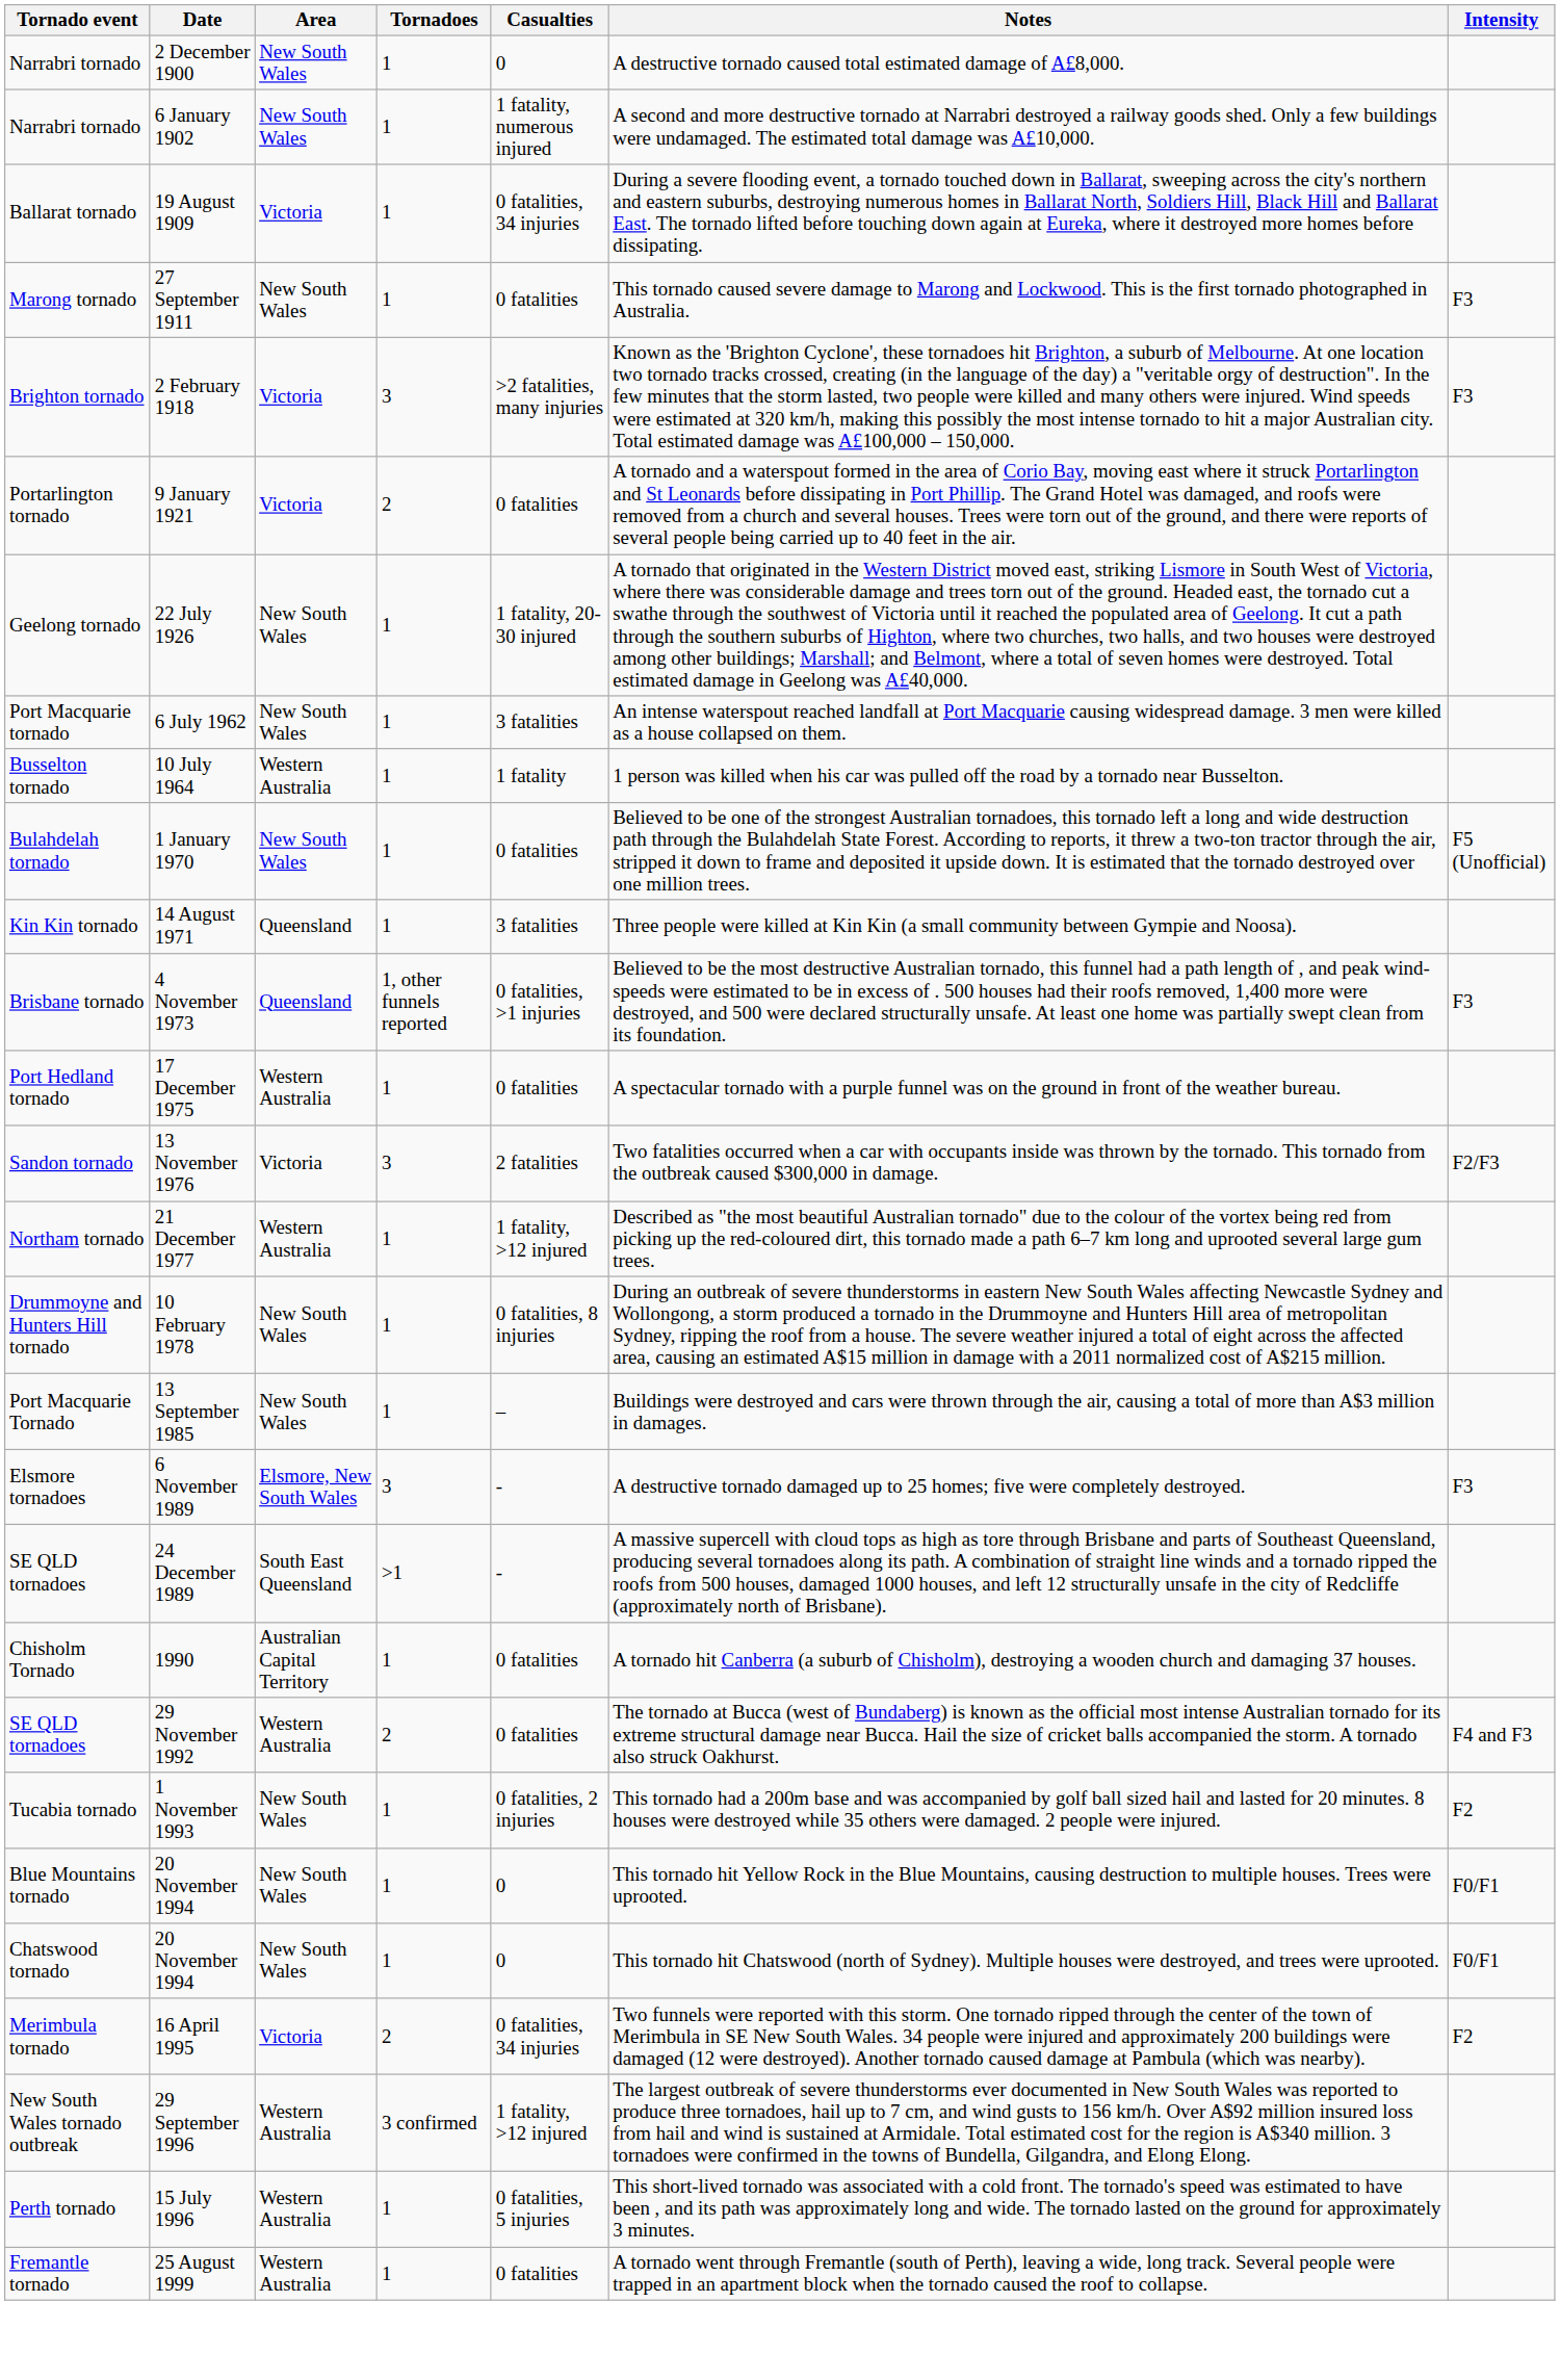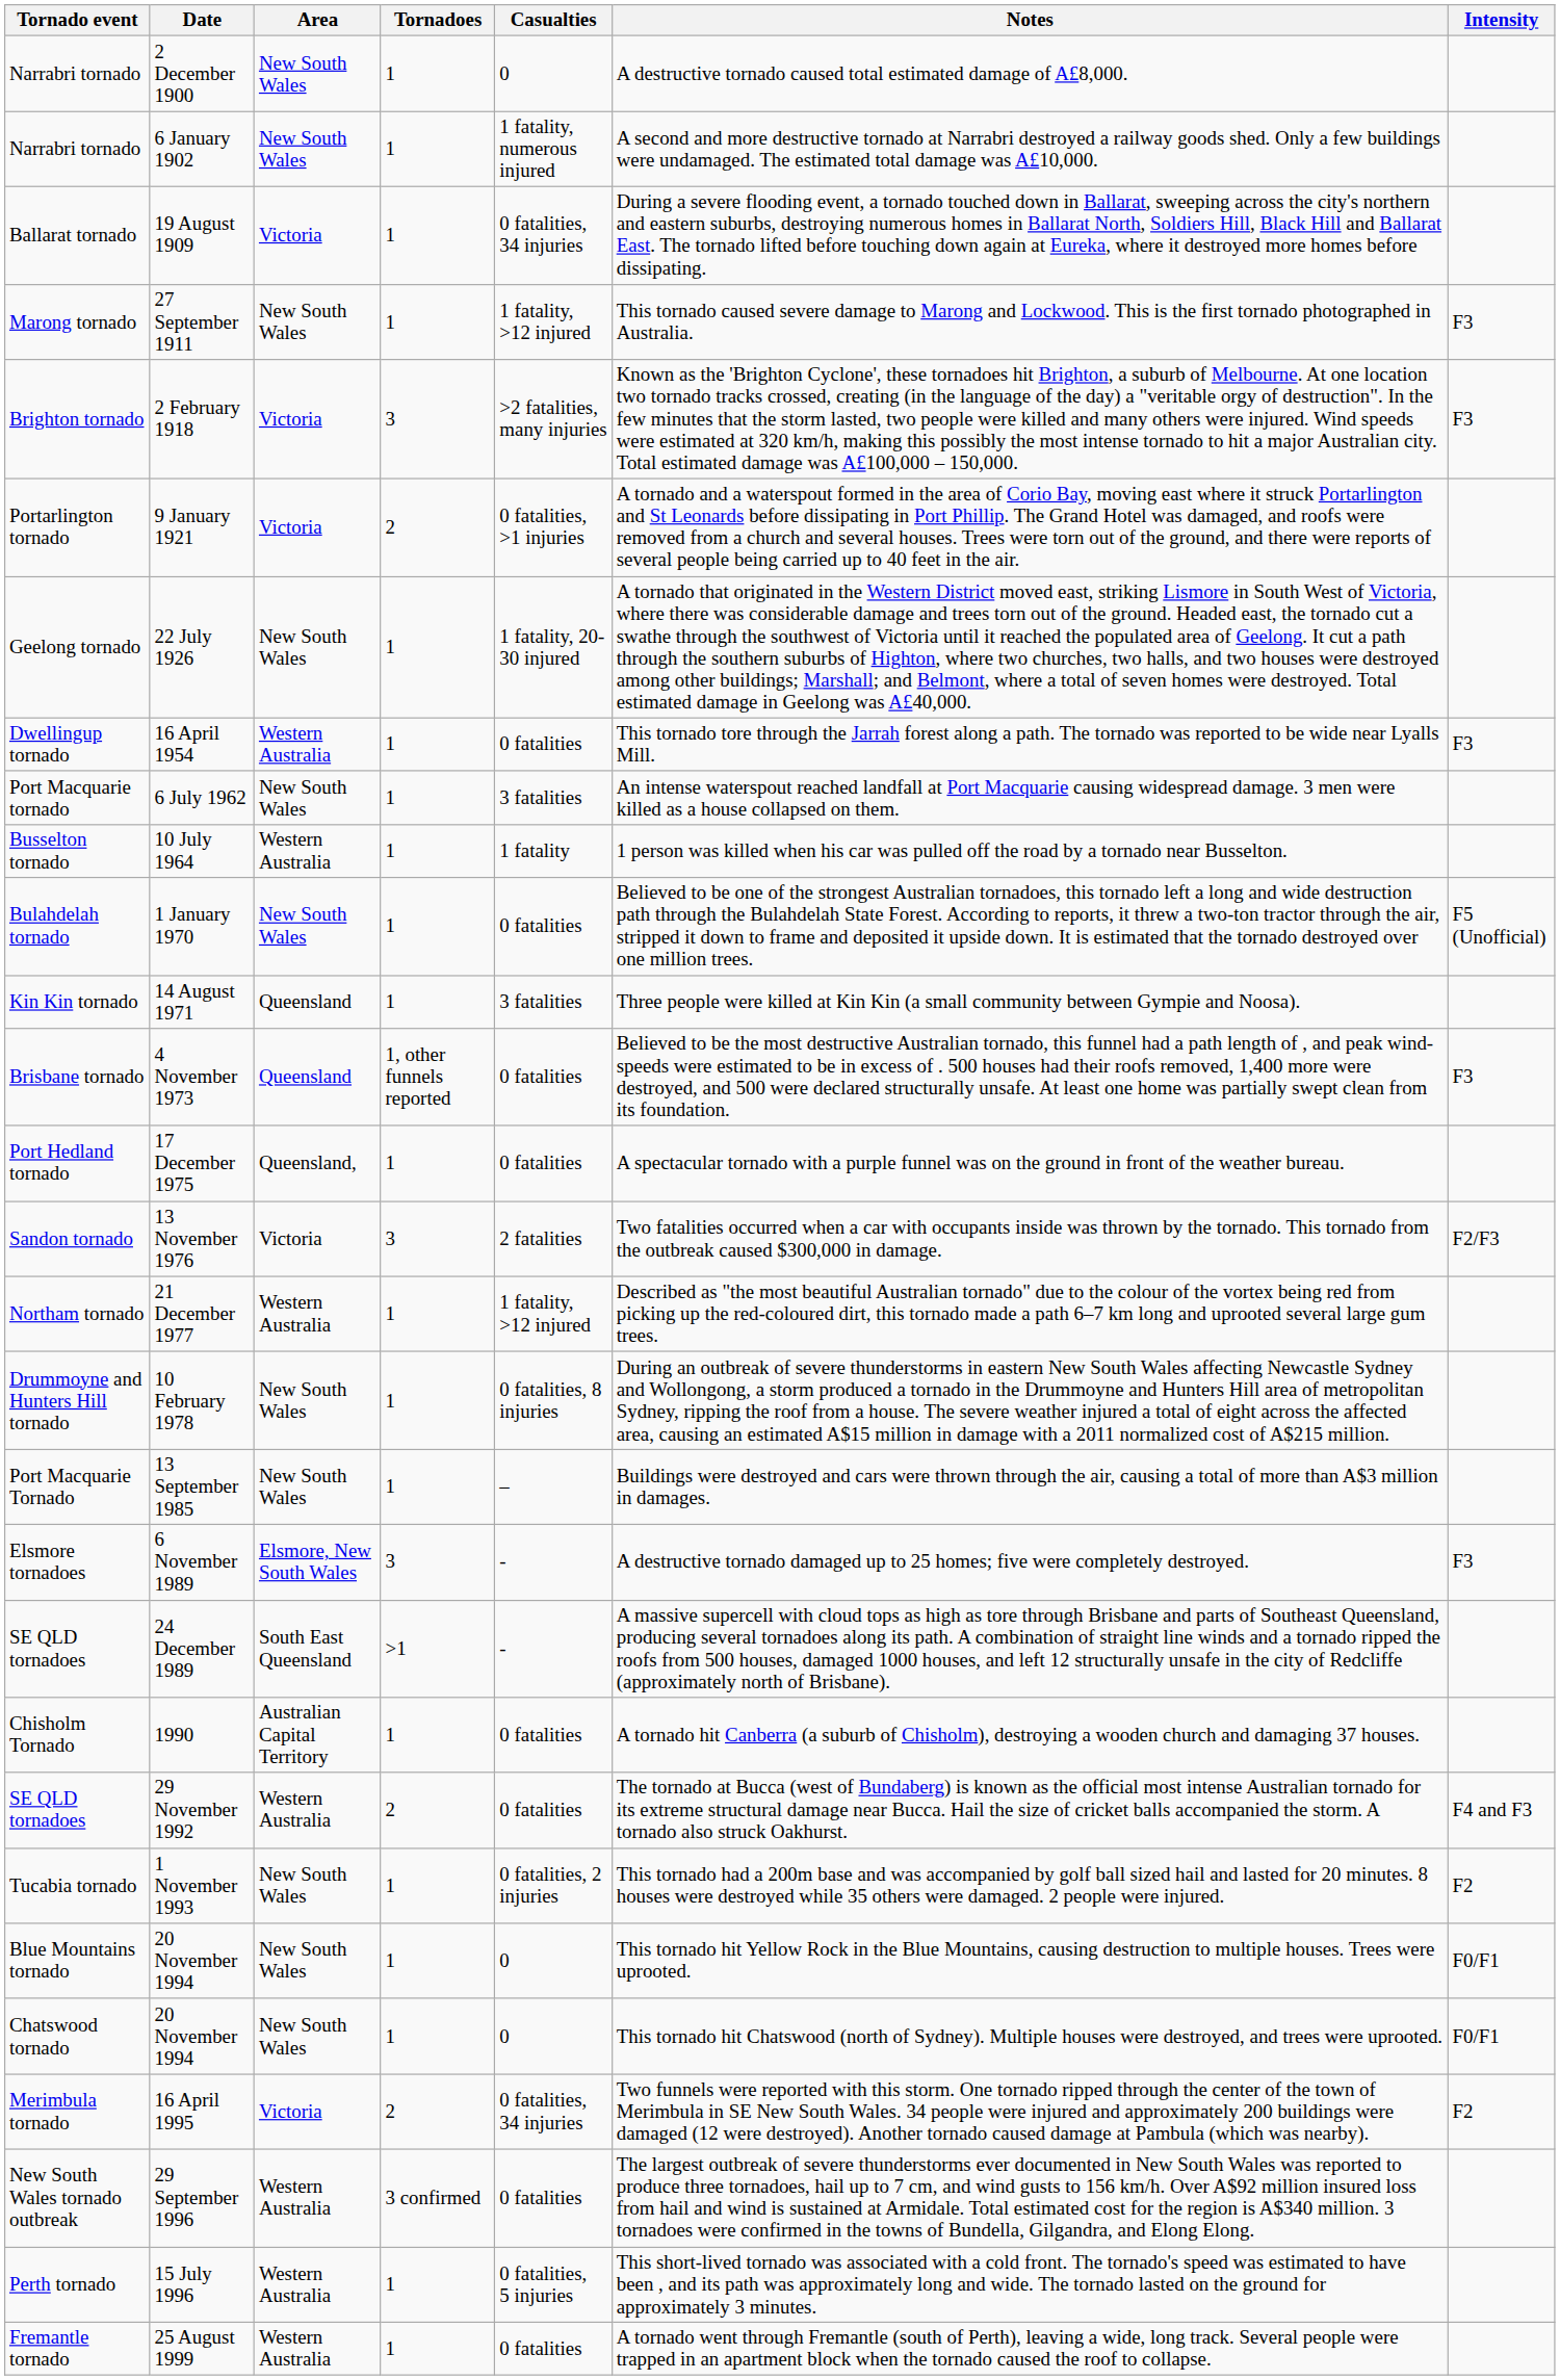27 September 1911 | Casualties: 0 fatalities -> 1 fatality, >12 injured
9 January 1921 | Casualties: 0 fatalities -> 0 fatalities, >1 injuries
+ row: Dwellingup tornado | 16 April 1954 | Western Australia | 1 | 0 fatalities | This tornado tore through the Jarrah forest along a path. The tornado was reported to be wide near Lyalls Mill. | F3
4 November 1973 | Casualties: 0 fatalities, >1 injuries -> 0 fatalities
17 December 1975 | Area: Western Australia -> Queensland,
29 September 1996 | Casualties: 1 fatality, >12 injured -> 0 fatalities
